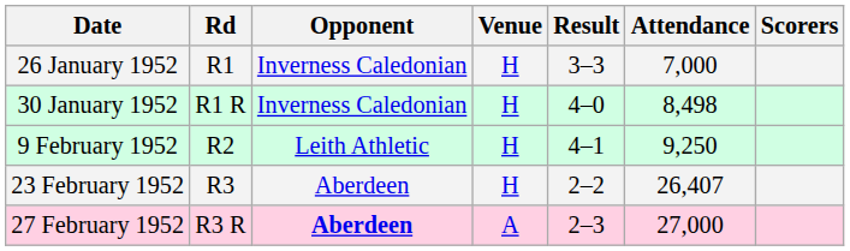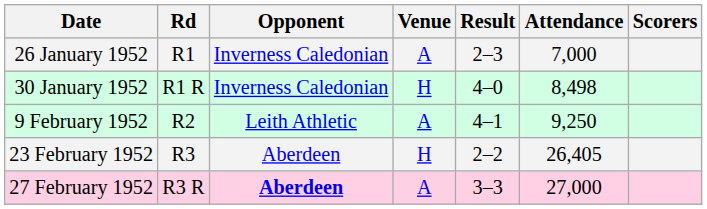26 January 1952 | Venue: H -> A
26 January 1952 | Result: 3–3 -> 2–3
9 February 1952 | Venue: H -> A
23 February 1952 | Attendance: 26,407 -> 26,405
27 February 1952 | Result: 2–3 -> 3–3
